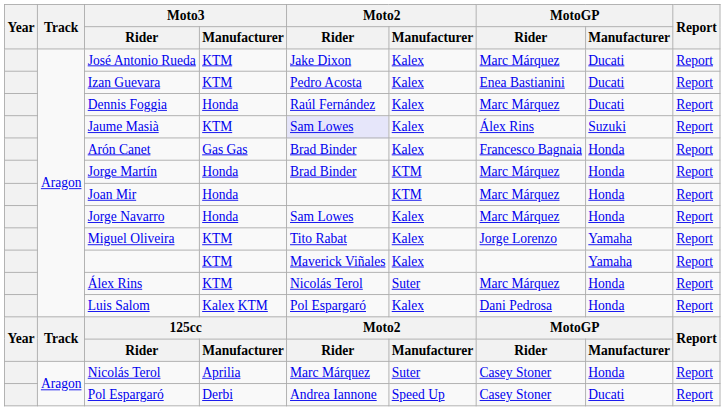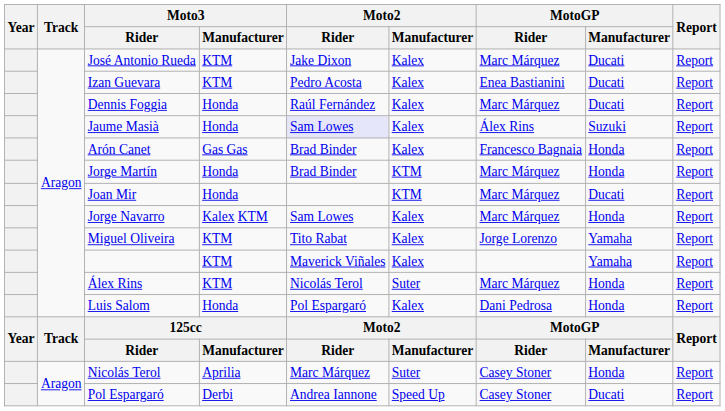Jaume Masià | Moto3 / Manufacturer: KTM -> Honda
Joan Mir | MotoGP / Manufacturer: Honda -> Ducati
Jorge Navarro | Moto3 / Manufacturer: Honda -> Kalex KTM
Luis Salom | Moto3 / Manufacturer: Kalex KTM -> Honda
